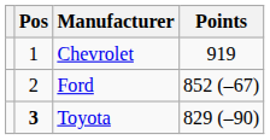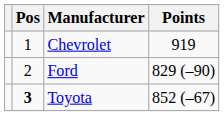Ford | Points: 852 (–67) -> 829 (–90)
Toyota | Points: 829 (–90) -> 852 (–67)
